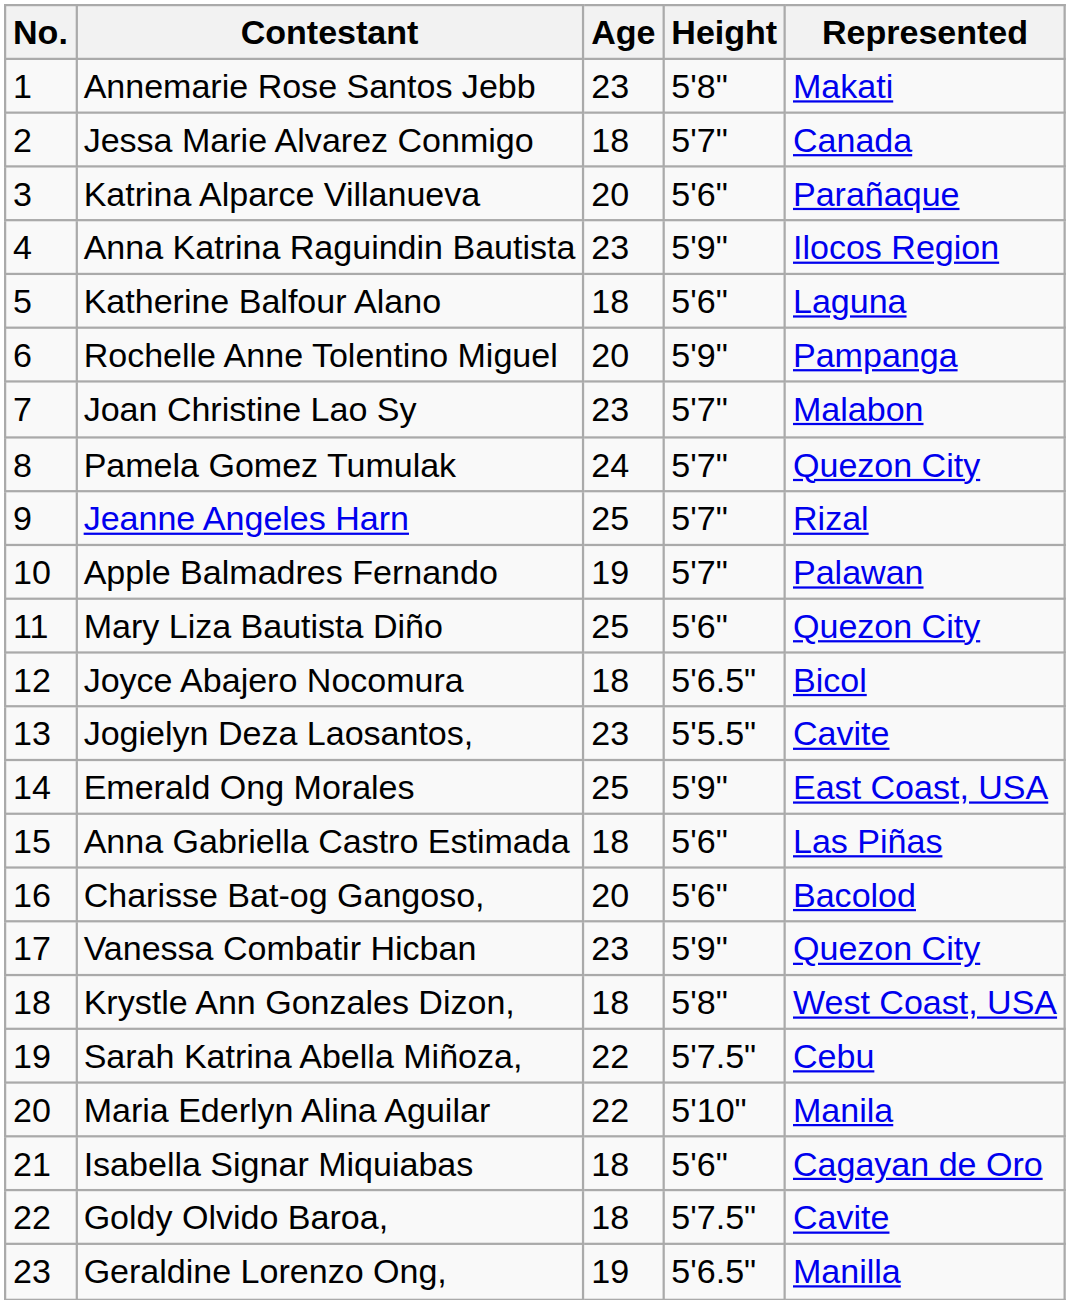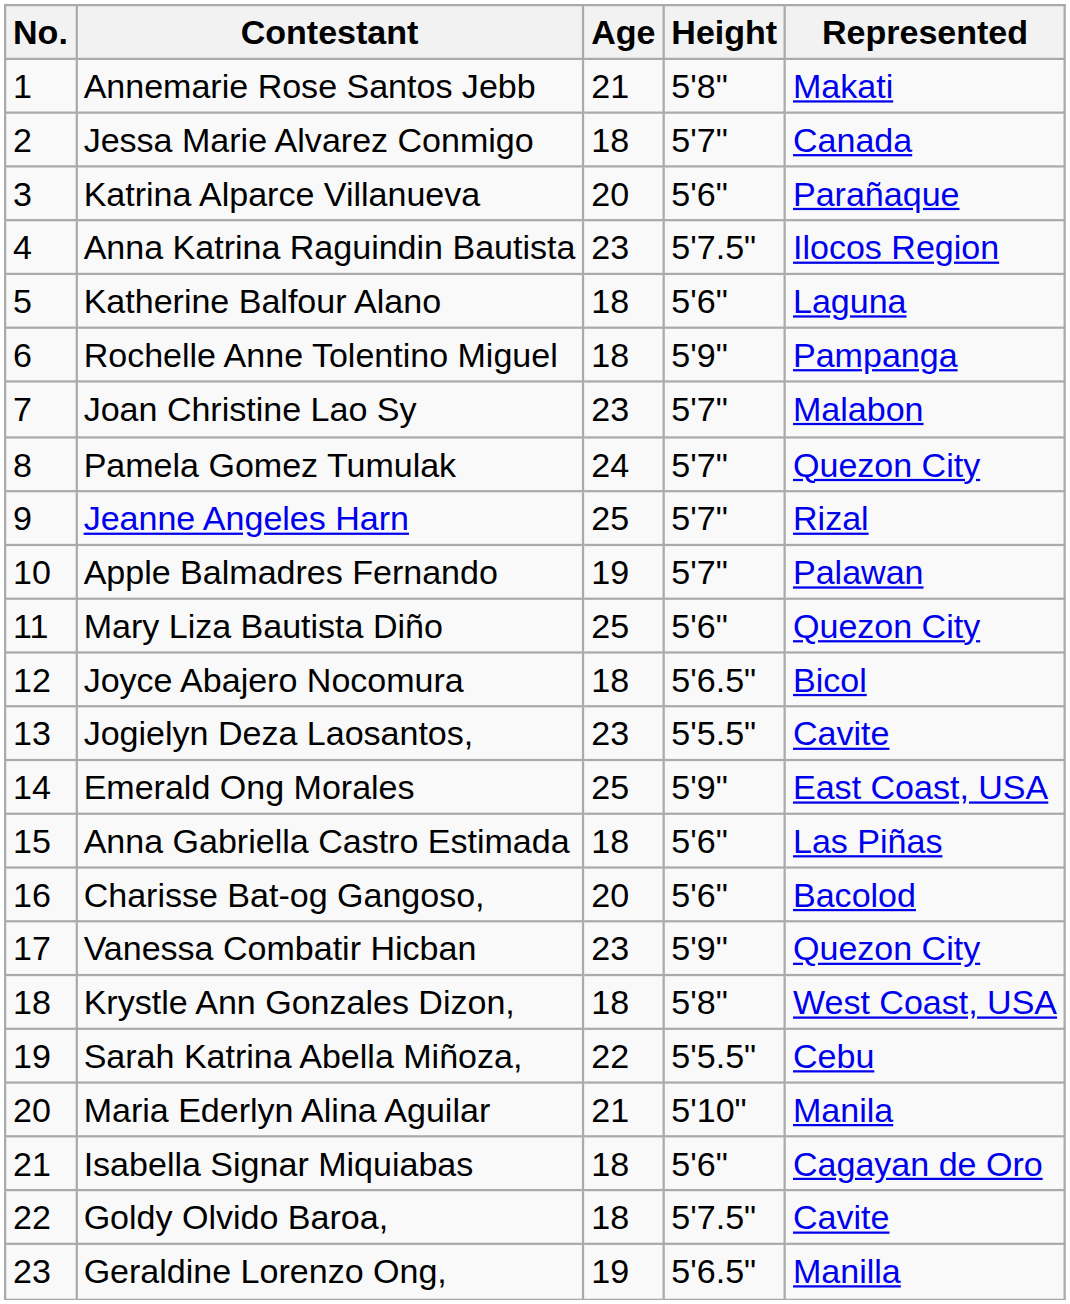Annemarie Rose Santos Jebb | Age: 23 -> 21
Anna Katrina Raguindin Bautista | Height: 5'9" -> 5'7.5"
Rochelle Anne Tolentino Miguel | Age: 20 -> 18
Sarah Katrina Abella Miñoza, | Height: 5'7.5" -> 5'5.5"
Maria Ederlyn Alina Aguilar | Age: 22 -> 21
